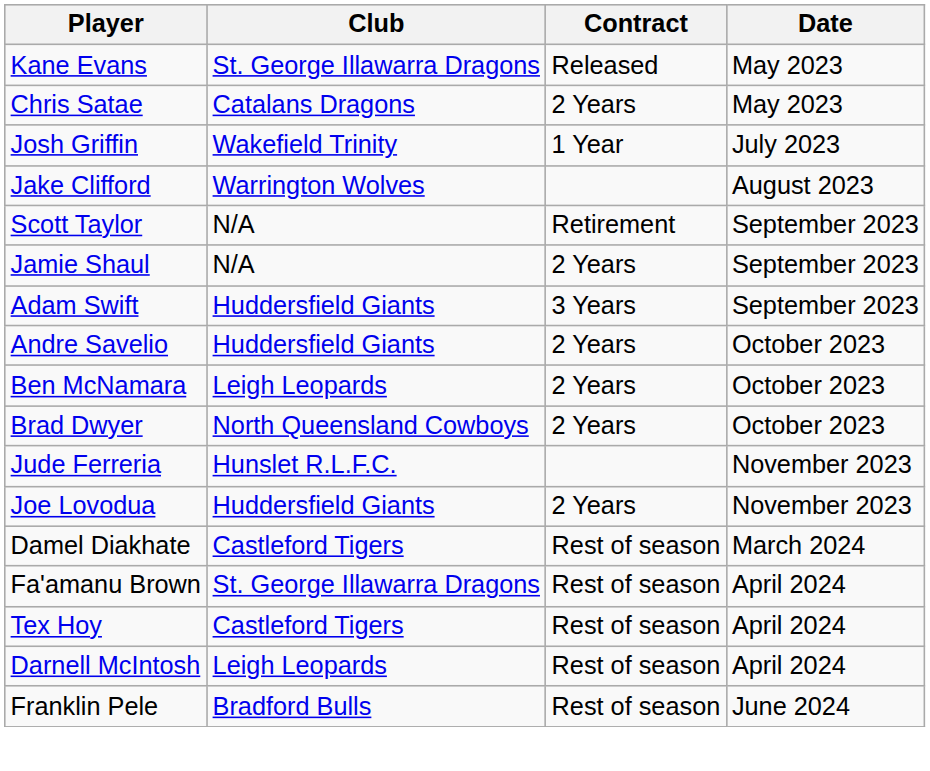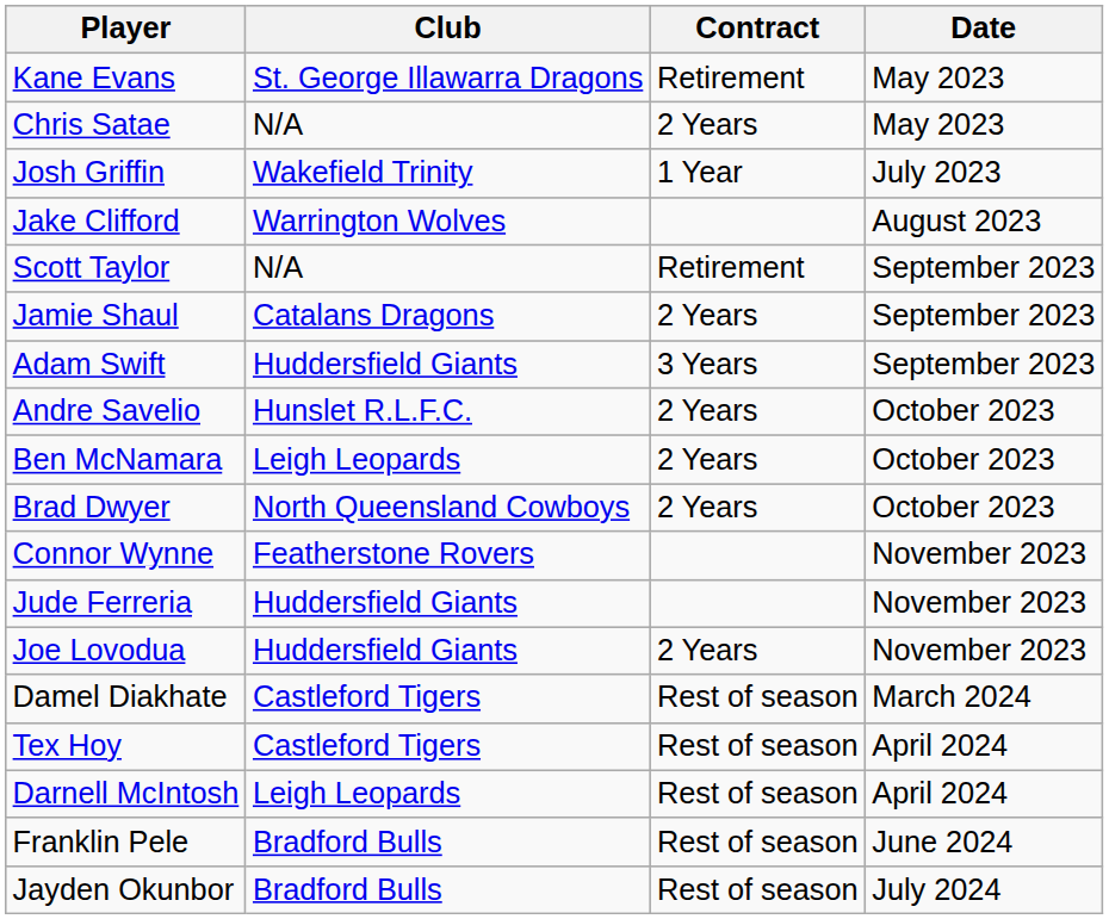Kane Evans | Contract: Released -> Retirement
Chris Satae | Club: Catalans Dragons -> N/A
Jamie Shaul | Club: N/A -> Catalans Dragons
Andre Savelio | Club: Huddersfield Giants -> Hunslet R.L.F.C.
+ row: Connor Wynne | Featherstone Rovers | November 2023
Jude Ferreria | Club: Hunslet R.L.F.C. -> Huddersfield Giants
- row: Fa'amanu Brown | St. George Illawarra Dragons | Rest of season | April 2024
+ row: Jayden Okunbor | Bradford Bulls | Rest of season | July 2024
